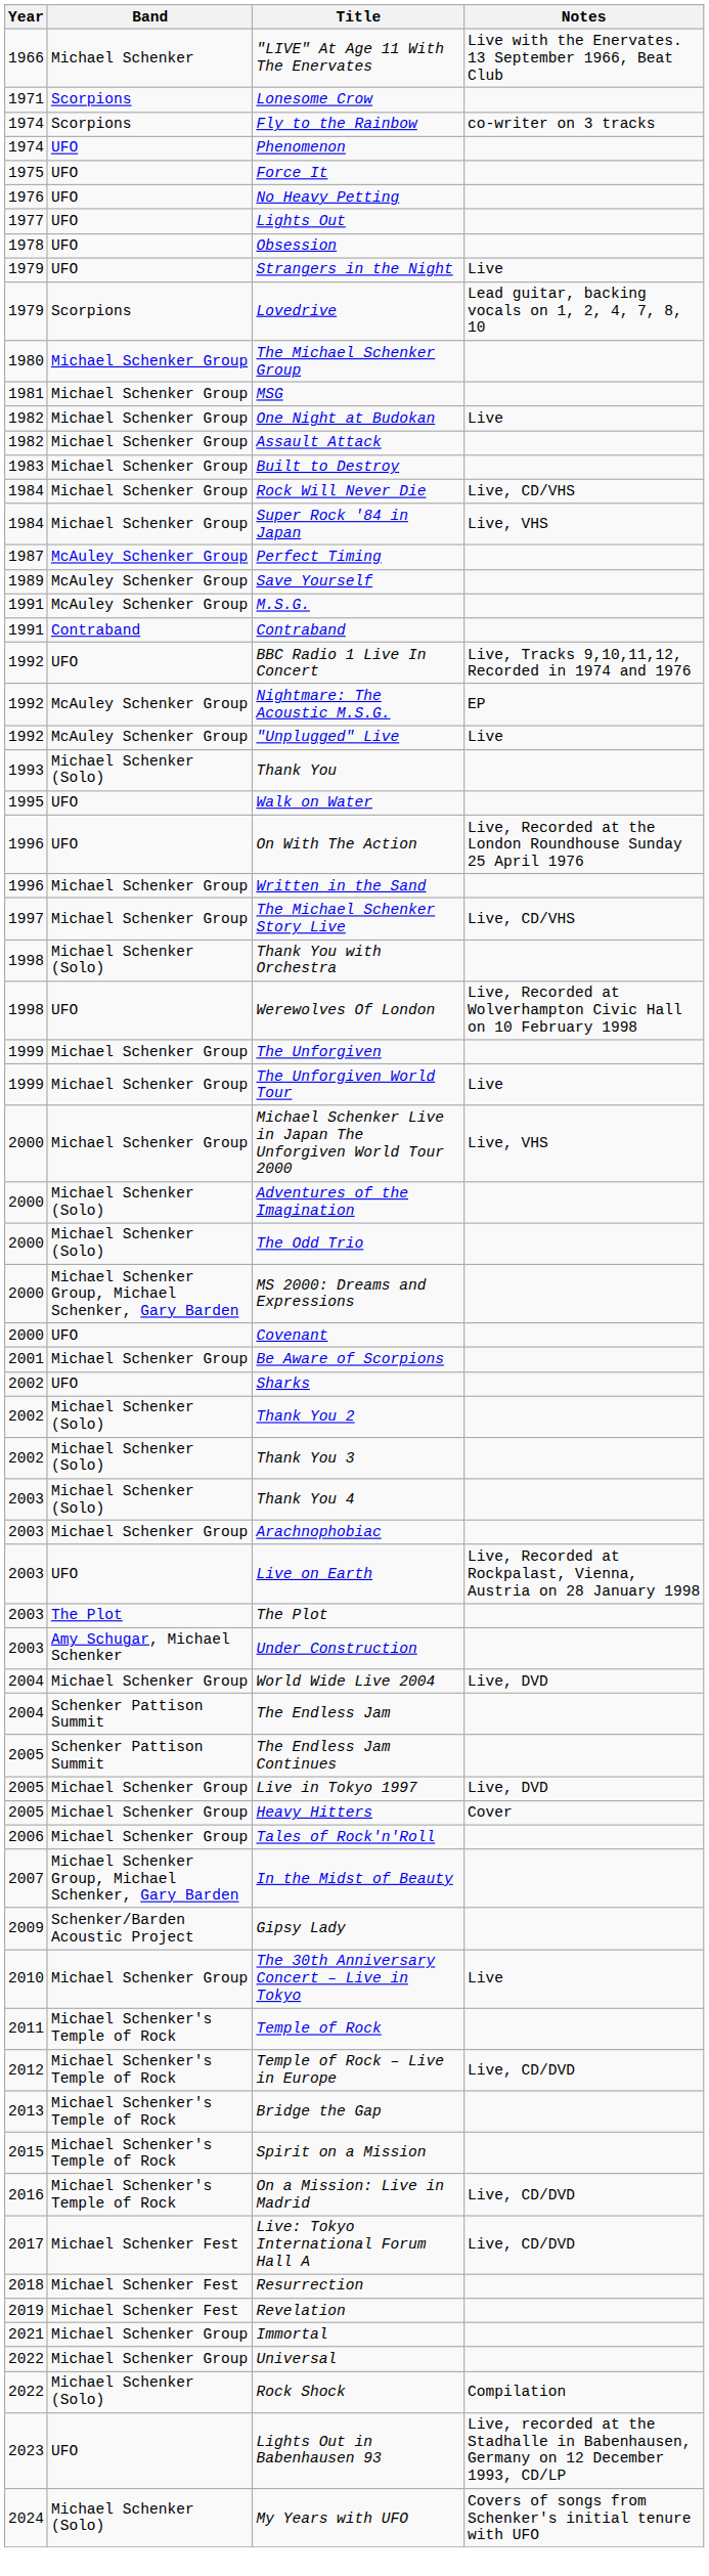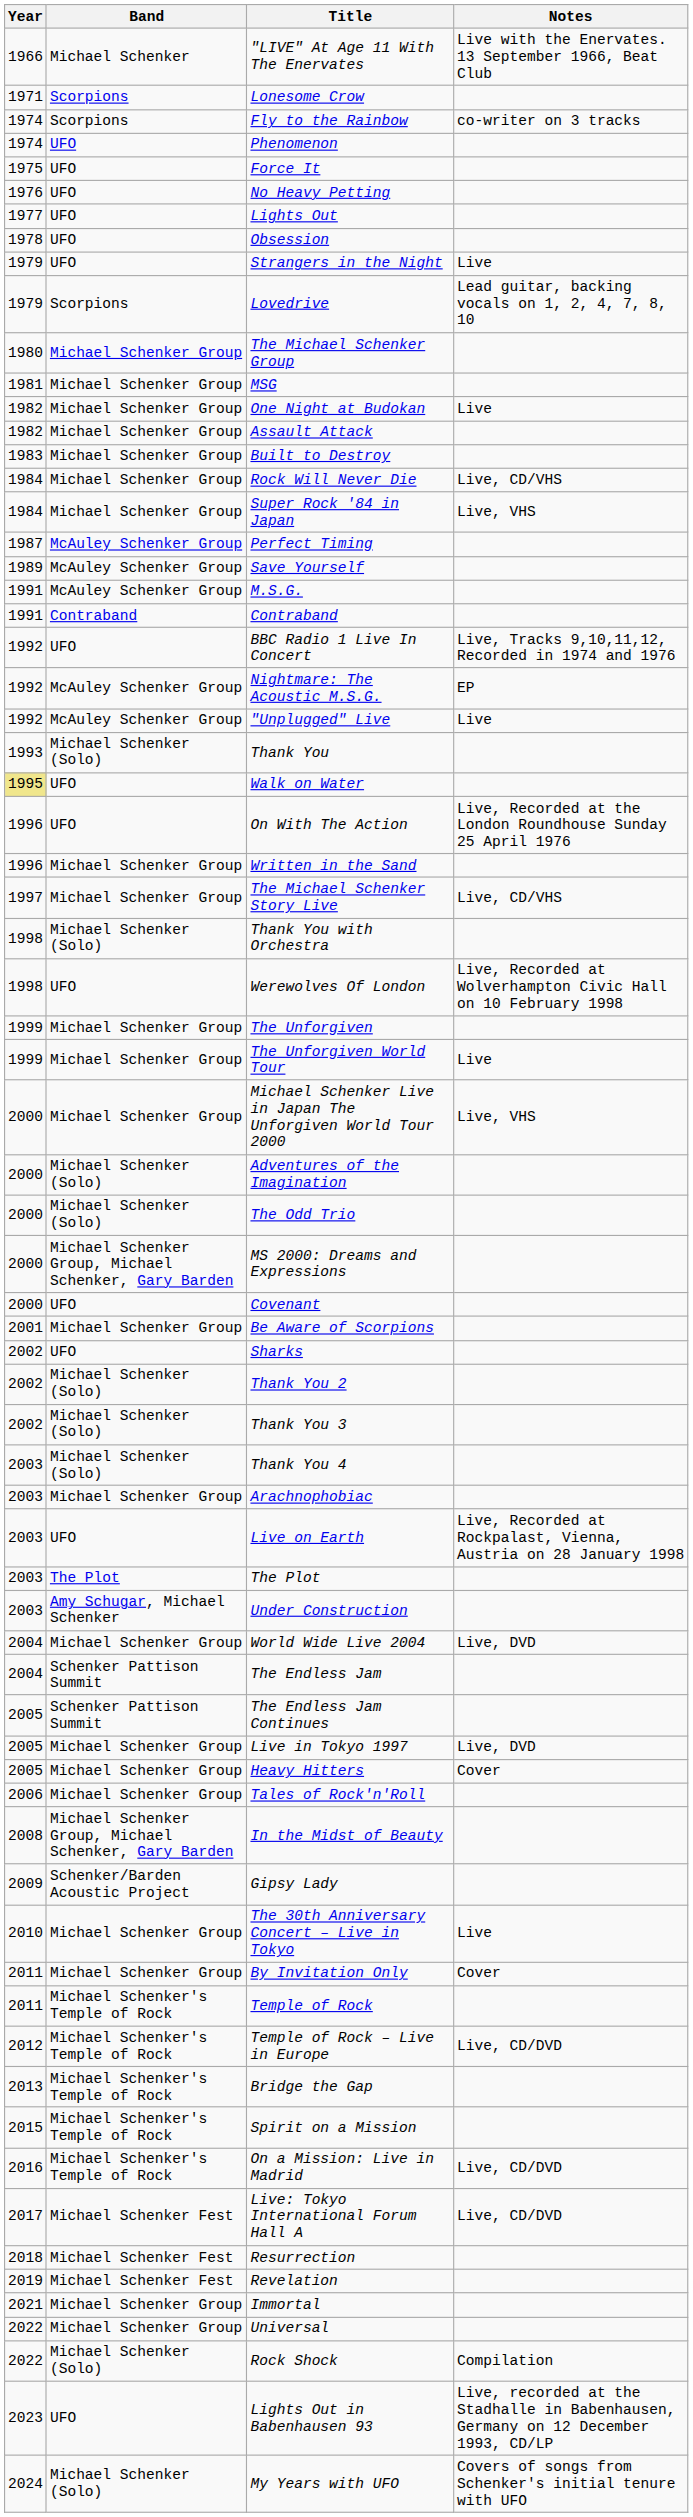Walk on Water | Year: no background -> khaki background
In the Midst of Beauty | Year: 2007 -> 2008
+ row: 2011 | Michael Schenker Group | By Invitation Only | Cover
